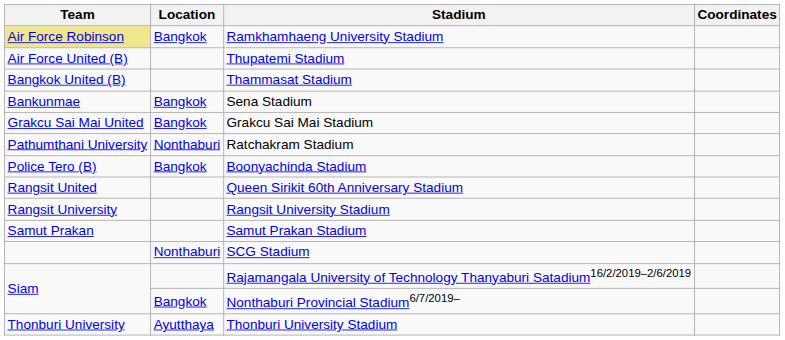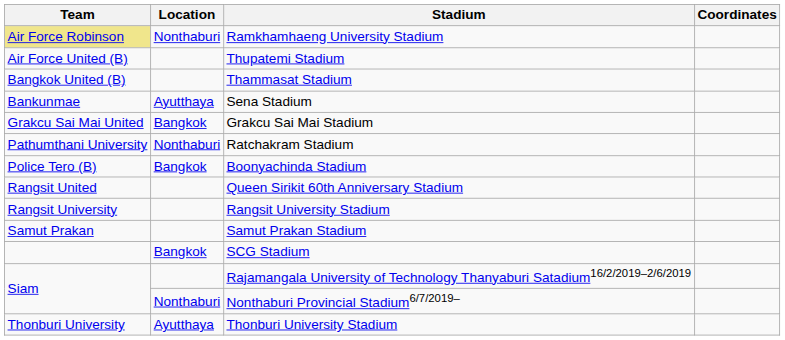Ramkhamhaeng University Stadium | Location: Bangkok -> Nonthaburi
Sena Stadium | Location: Bangkok -> Ayutthaya
SCG Stadium | Location: Nonthaburi -> Bangkok
Nonthaburi Provincial Stadium6/7/2019– | Location: Bangkok -> Nonthaburi
